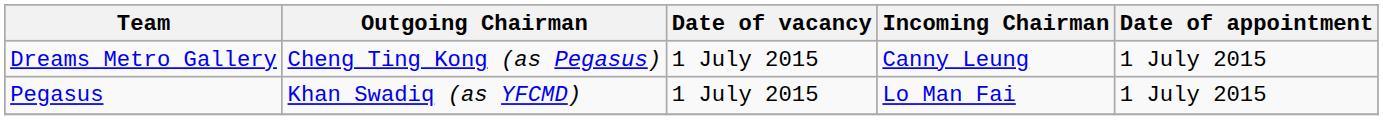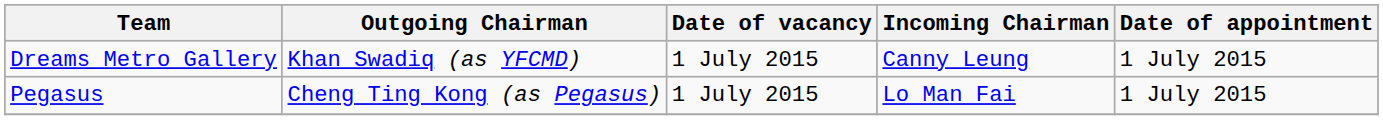Dreams Metro Gallery | Outgoing Chairman: Cheng Ting Kong (as Pegasus) -> Khan Swadiq (as YFCMD)
Pegasus | Outgoing Chairman: Khan Swadiq (as YFCMD) -> Cheng Ting Kong (as Pegasus)
